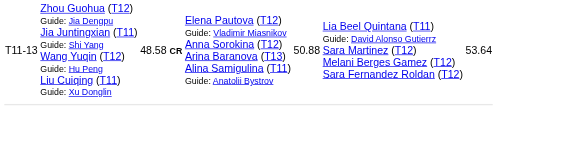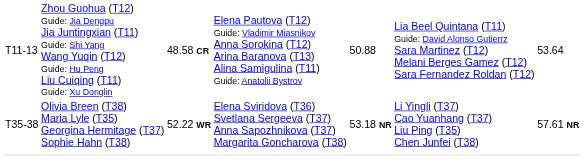+ row: T35-38 | Olivia Breen (T38) Maria Lyle (T35) Georgina Hermitage (T37) Sophie Hahn (T38) | 52.22 WR | Elena Sviridova (T36) Svetlana Sergeeva (T37) Anna Sapozhnikova (T37) Margarita Goncharova (T38) | 53.18 NR | Li Yingli (T37) Cao Yuanhang (T37) Liu Ping (T35) Chen Junfei (T38) | 57.61 NR
